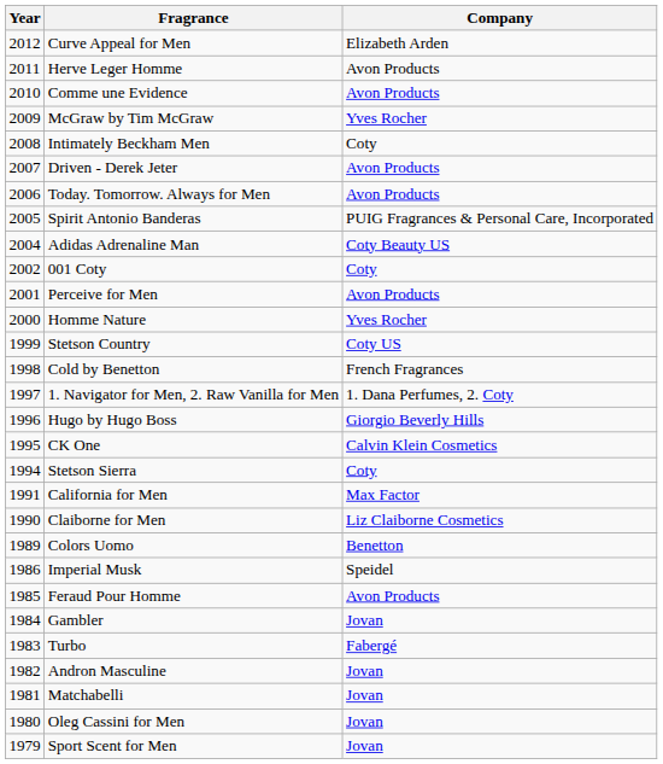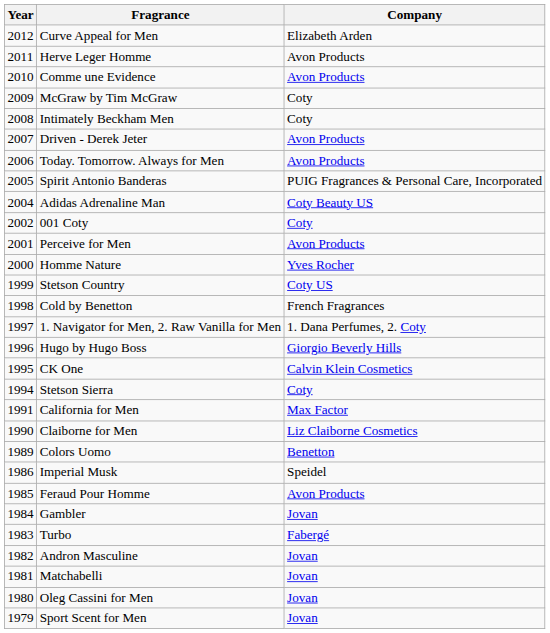McGraw by Tim McGraw | Company: Yves Rocher -> Coty
